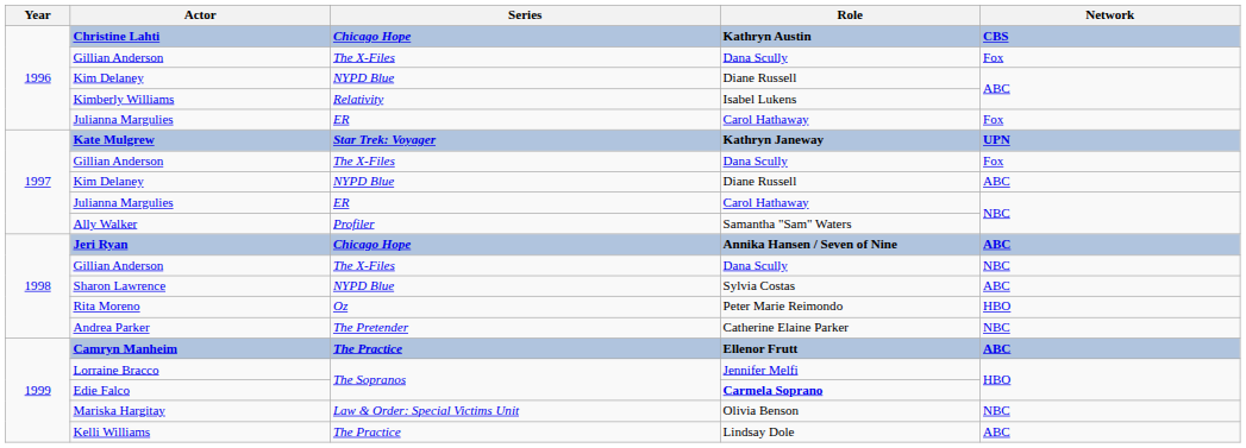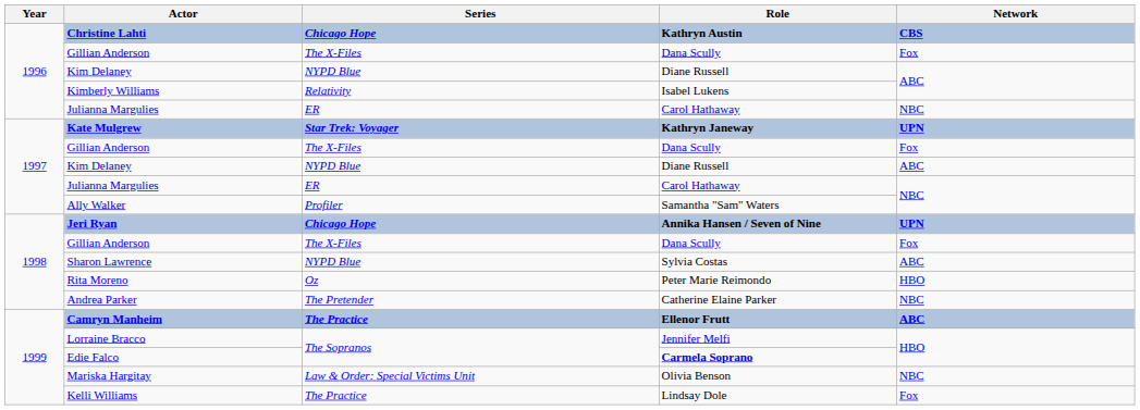1996 / Julianna Margulies | Network: Fox -> NBC
Jeri Ryan | Network: ABC -> UPN
1998 / Gillian Anderson | Network: NBC -> Fox
Kelli Williams | Network: ABC -> Fox
